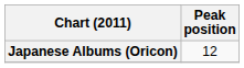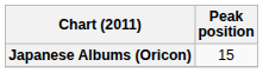Japanese Albums (Oricon) | Peak position: 12 -> 15
